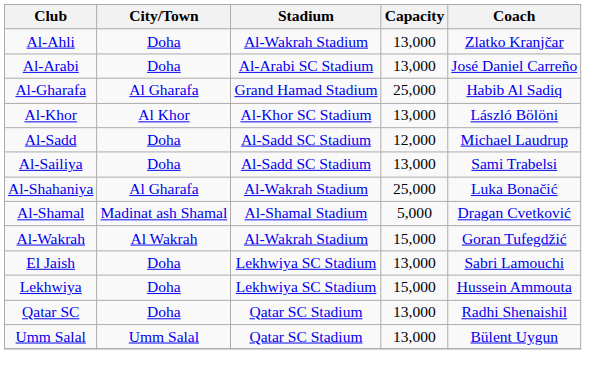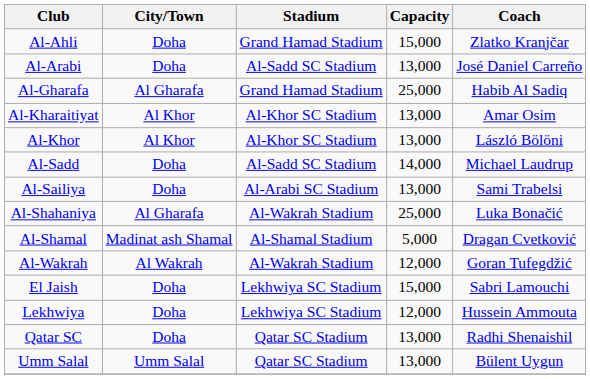Al-Ahli | Stadium: Al-Wakrah Stadium -> Grand Hamad Stadium
Al-Ahli | Capacity: 13,000 -> 15,000
Al-Arabi | Stadium: Al-Arabi SC Stadium -> Al-Sadd SC Stadium
+ row: Al-Kharaitiyat | Al Khor | Al-Khor SC Stadium | 13,000 | Amar Osim
Al-Sadd | Capacity: 12,000 -> 14,000
Al-Sailiya | Stadium: Al-Sadd SC Stadium -> Al-Arabi SC Stadium
Al-Wakrah | Capacity: 15,000 -> 12,000
El Jaish | Capacity: 13,000 -> 15,000
Lekhwiya | Capacity: 15,000 -> 12,000
